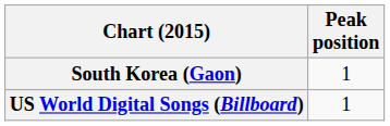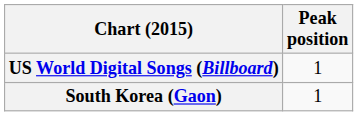rows swapped: South Korea (Gaon) <-> US World Digital Songs (Billboard)
